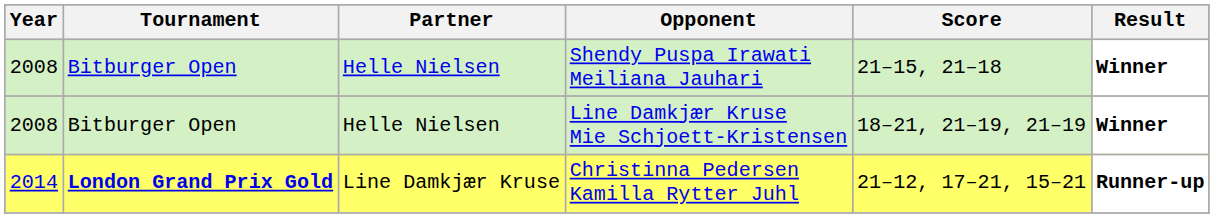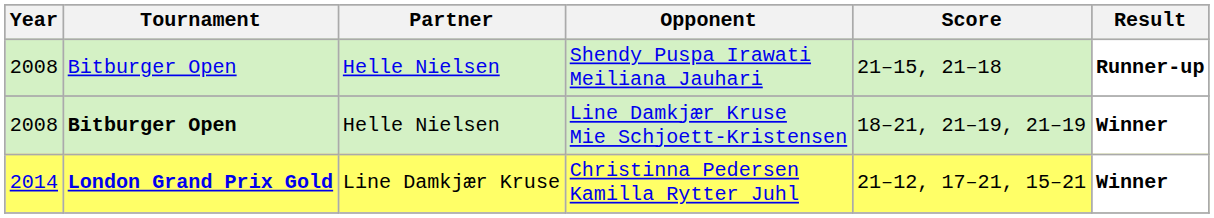Shendy Puspa Irawati Meiliana Jauhari | Result: Winner -> Runner-up
Line Damkjær Kruse Mie Schjoett-Kristensen | Tournament: normal -> bold
Christinna Pedersen Kamilla Rytter Juhl | Result: Runner-up -> Winner
